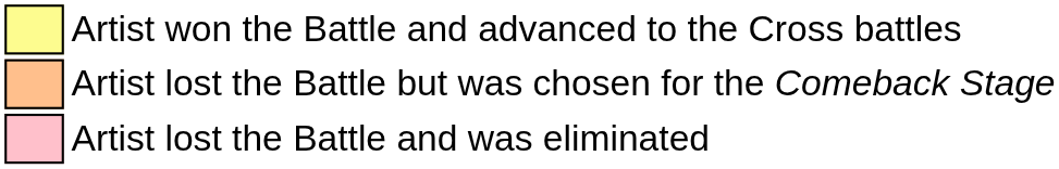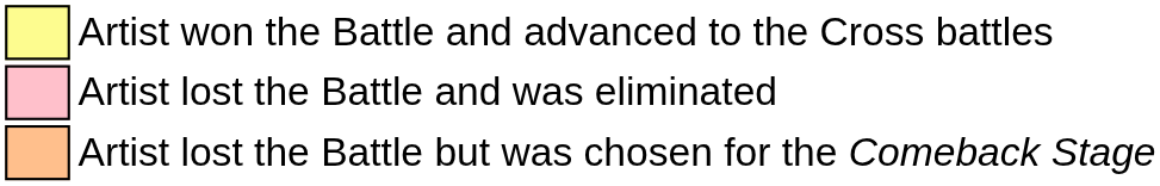rows swapped: Artist lost the Battle but was chosen for the Comeback Stage <-> Artist lost the Battle and was eliminated
